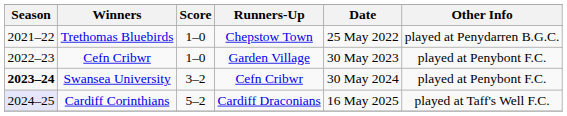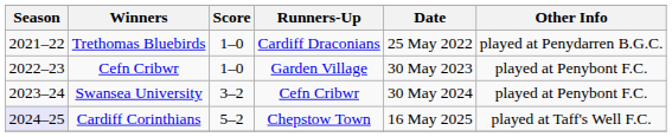Trethomas Bluebirds | Runners-Up: Chepstow Town -> Cardiff Draconians
Swansea University | Season: bold -> normal
Cardiff Corinthians | Runners-Up: Cardiff Draconians -> Chepstow Town
